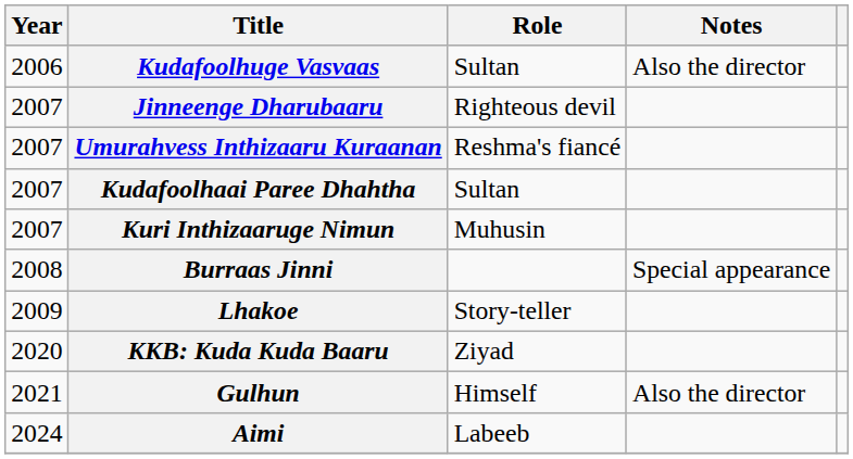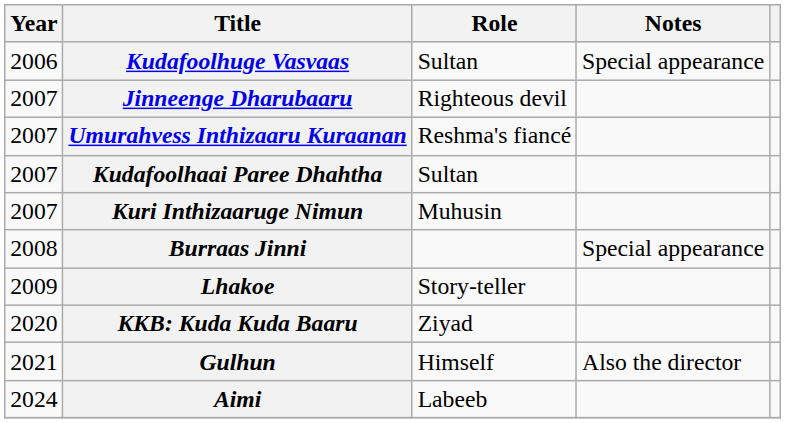Kudafoolhuge Vasvaas | Notes: Also the director -> Special appearance
